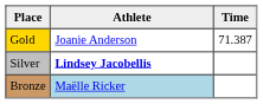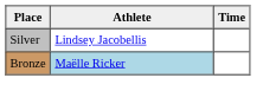- row: Gold | Joanie Anderson | 71.387
Silver | Athlete: bold -> normal
